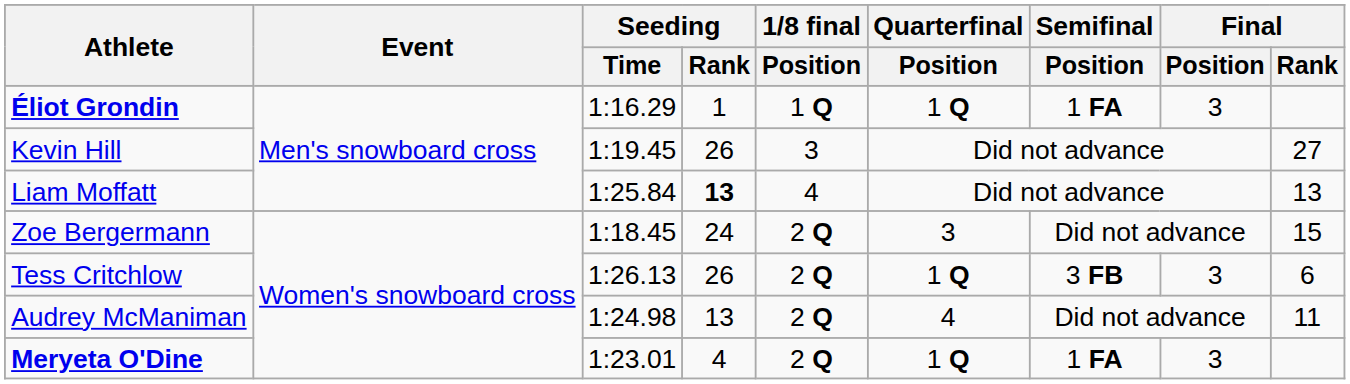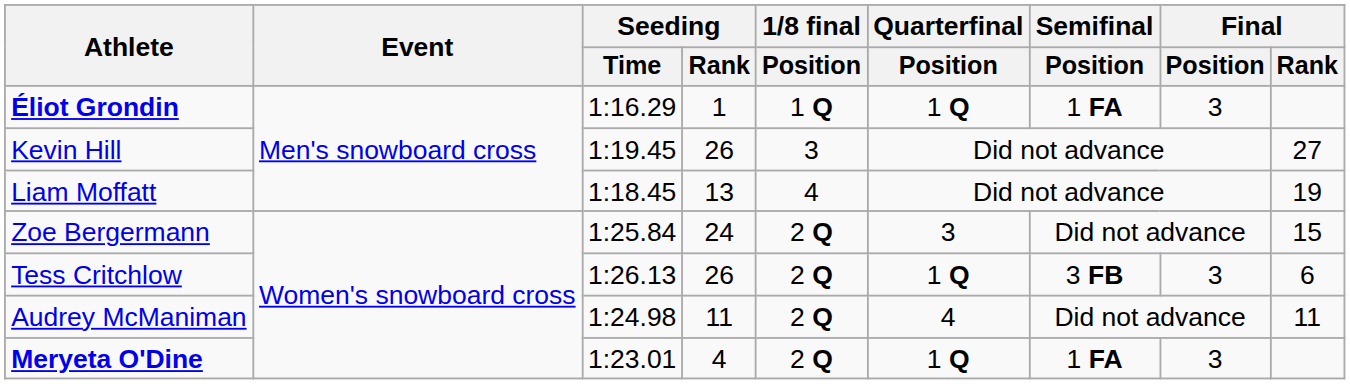Liam Moffatt | Seeding / Time: 1:25.84 -> 1:18.45
Liam Moffatt | Seeding / Rank: bold -> normal
Liam Moffatt | Final / Rank: 13 -> 19
Zoe Bergermann | Seeding / Time: 1:18.45 -> 1:25.84
Audrey McManiman | Seeding / Rank: 13 -> 11
